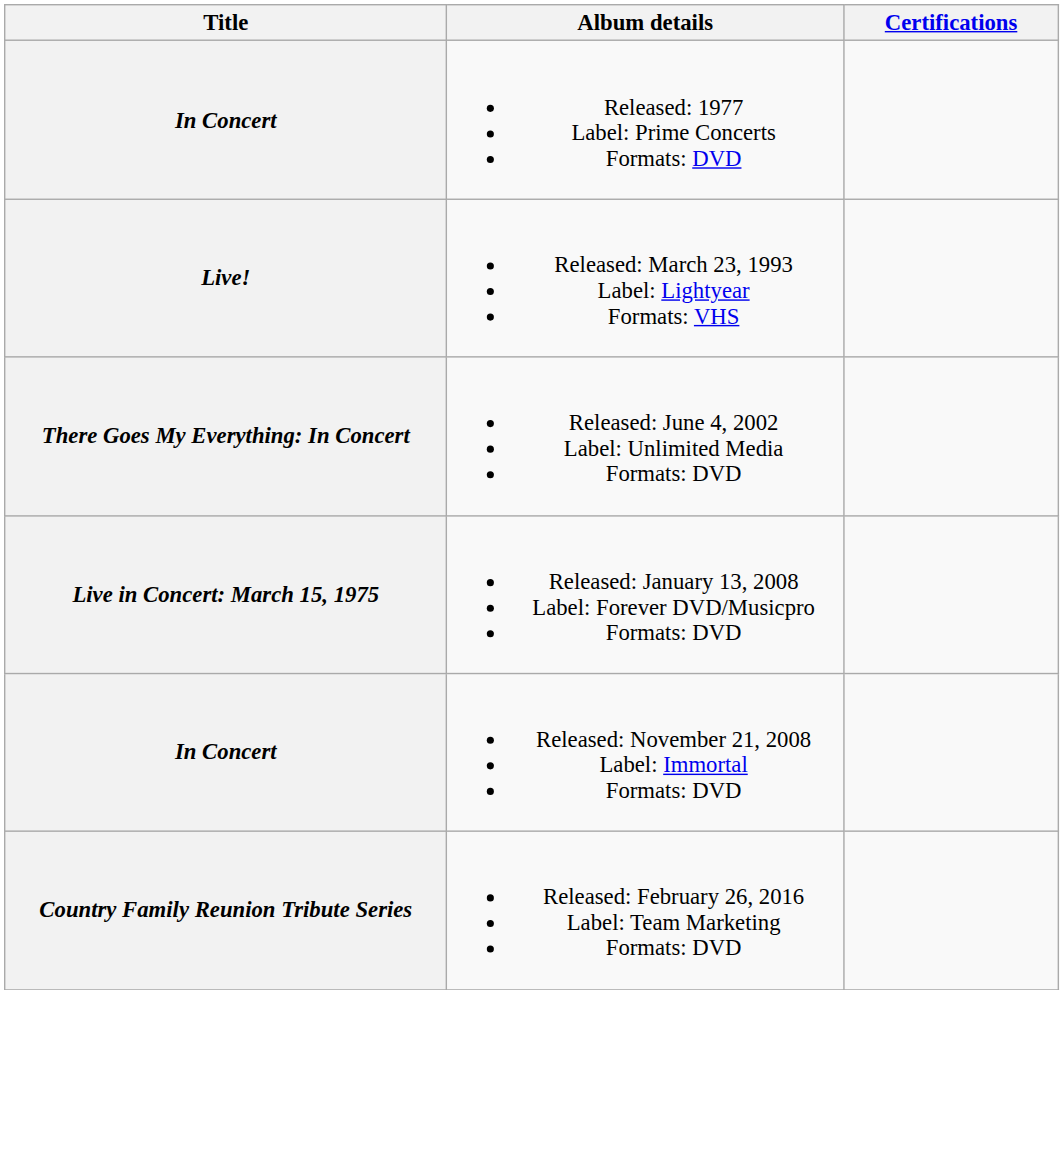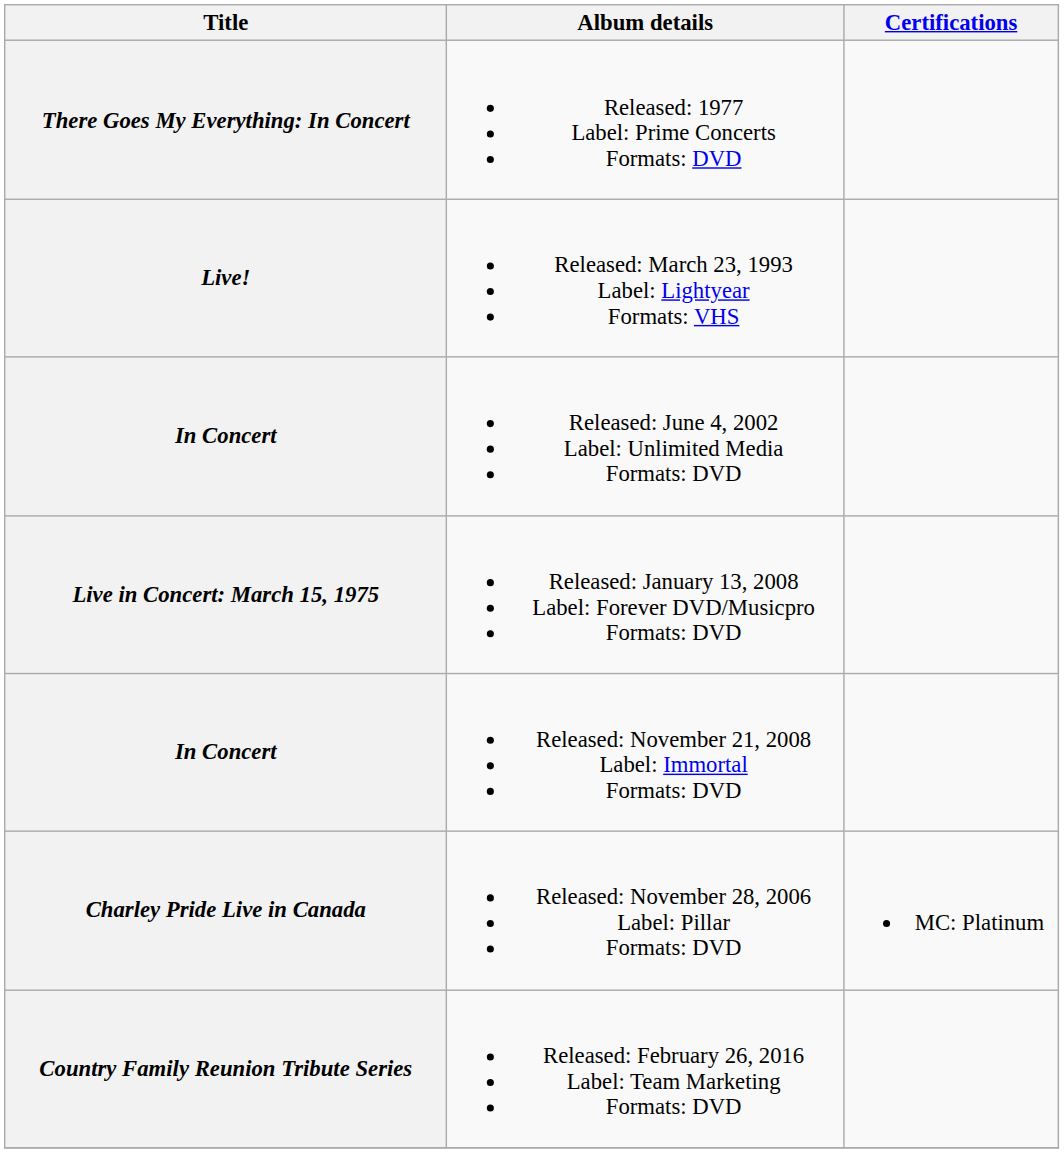Released: 1977 Label: Prime Concerts Formats: DVD | Title: In Concert -> There Goes My Everything: In Concert
Released: June 4, 2002 Label: Unlimited Media Formats: DVD | Title: There Goes My Everything: In Concert -> In Concert
+ row: Charley Pride Live in Canada | Released: November 28, 2006 Label: Pillar Formats: DVD | MC: Platinum
